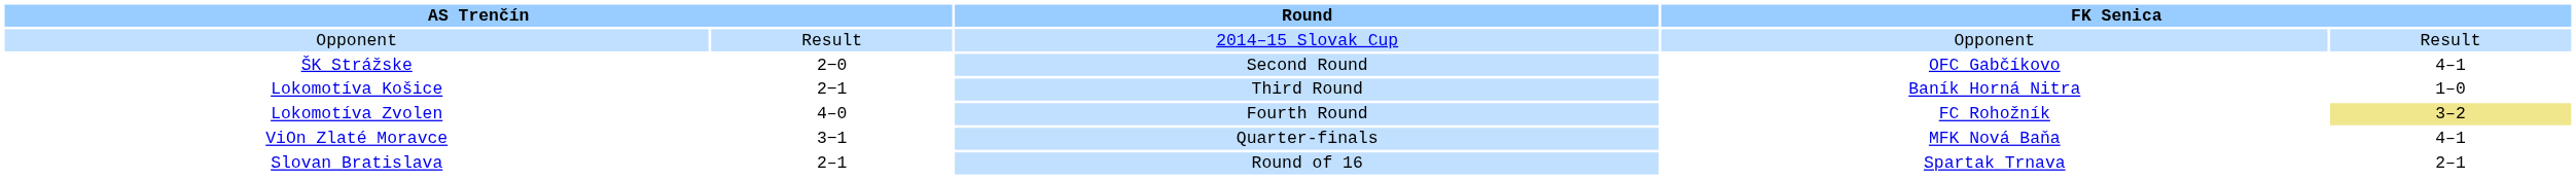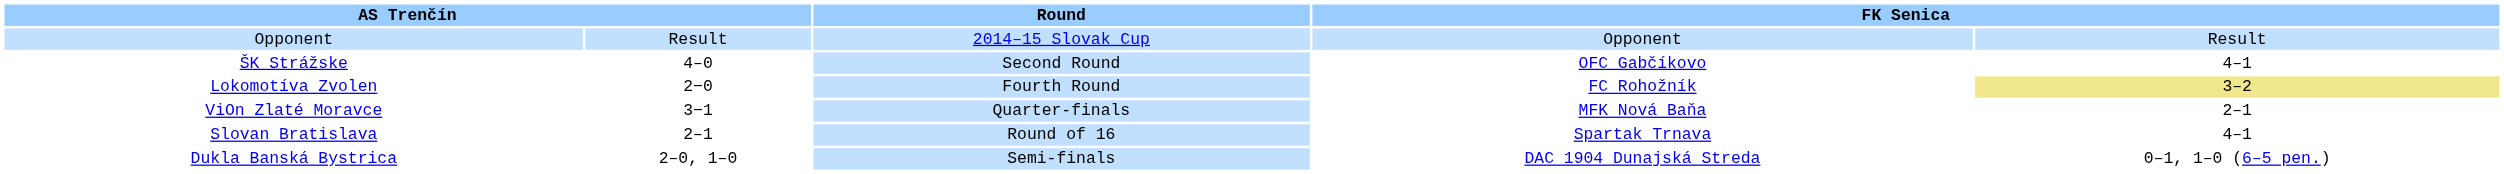ŠK Strážske | column 2: 2−0 -> 4–0
- row: Lokomotíva Košice | 2−1 | Third Round | Baník Horná Nitra | 1–0
Lokomotíva Zvolen | column 2: 4–0 -> 2−0
ViOn Zlaté Moravce | column 5: 4–1 -> 2–1
Slovan Bratislava | column 5: 2–1 -> 4–1
+ row: Dukla Banská Bystrica | 2–0, 1–0 | Semi-finals | DAC 1904 Dunajská Streda | 0–1, 1–0 (6–5 pen.)
